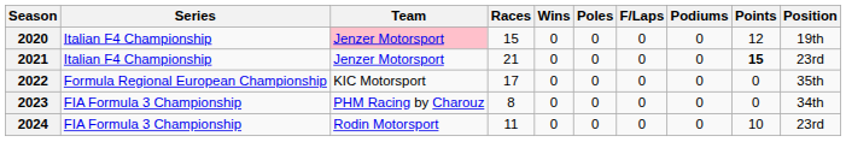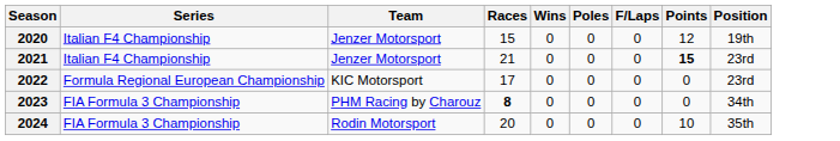- column: Podiums | 0 | 0 | 0 | 0 | 0
2020 | Team: pink background -> no background
2022 | Position: 35th -> 23rd
2023 | Races: normal -> bold
2024 | Races: 11 -> 20
2024 | Position: 23rd -> 35th
